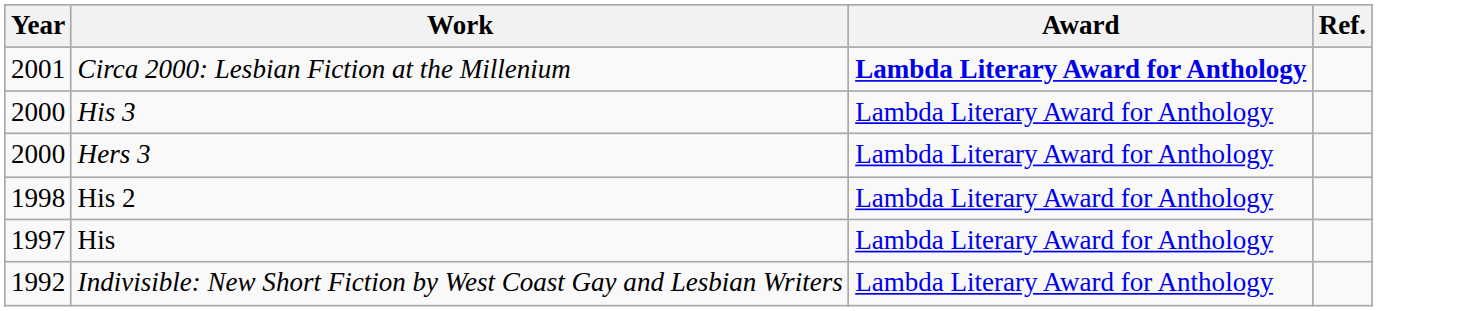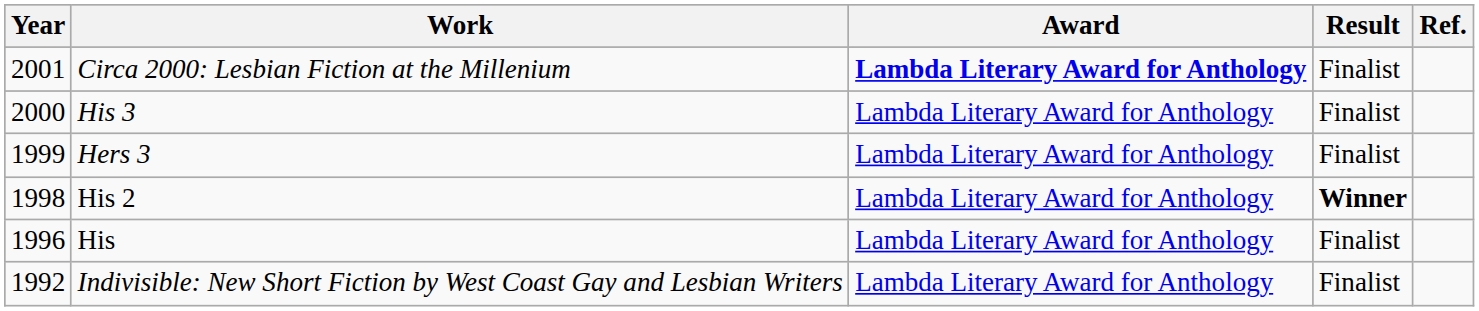+ column: Result | Finalist | Finalist | Finalist | Winner | Finalist | Finalist
Hers 3 | Year: 2000 -> 1999
His | Year: 1997 -> 1996
